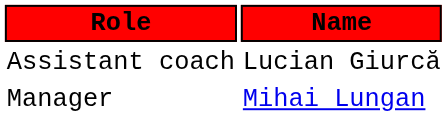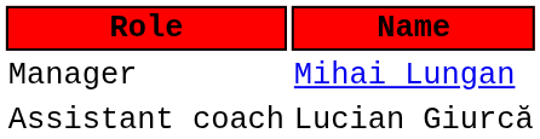rows swapped: Manager <-> Assistant coach
